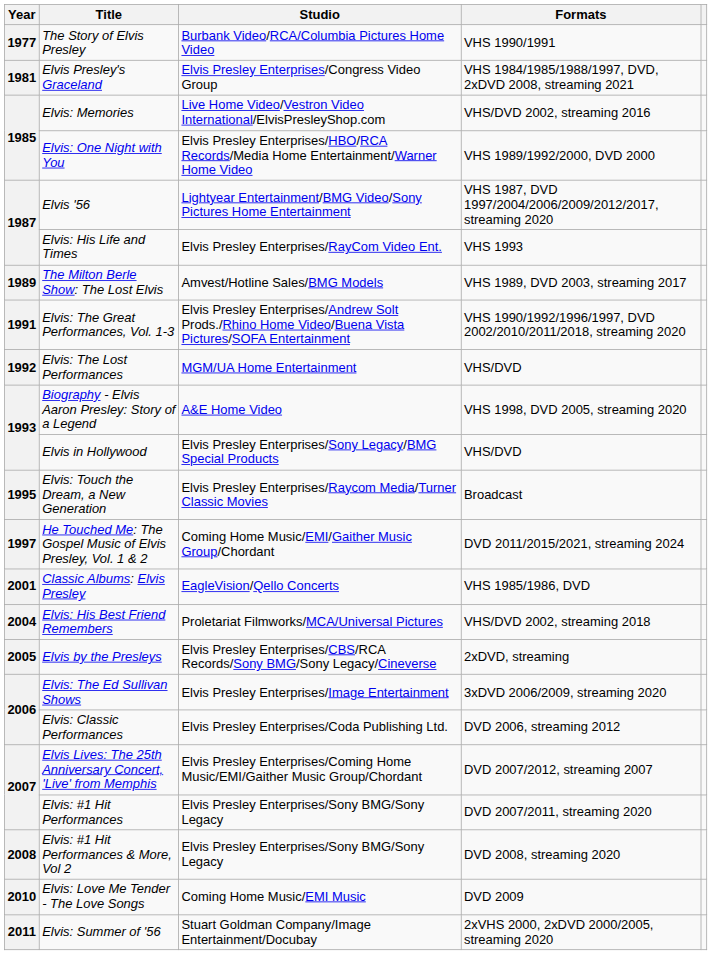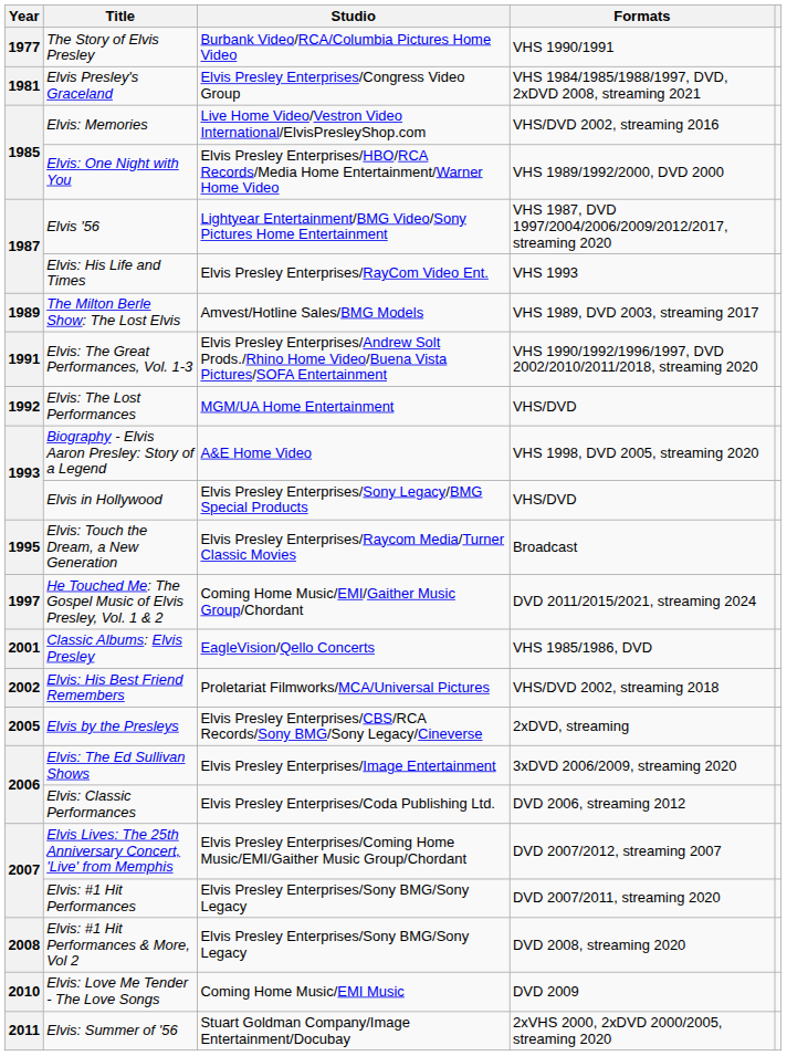Elvis: His Best Friend Remembers | Year: 2004 -> 2002
